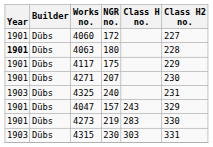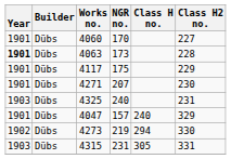4060 | NGR no.: 172 -> 170
4063 | NGR no.: 180 -> 173
4047 | Class H no.: 243 -> 240
4273 | Year: 1901 -> 1902
4273 | Class H no.: 283 -> 294
4315 | NGR no.: 230 -> 231
4315 | Class H no.: 303 -> 305
